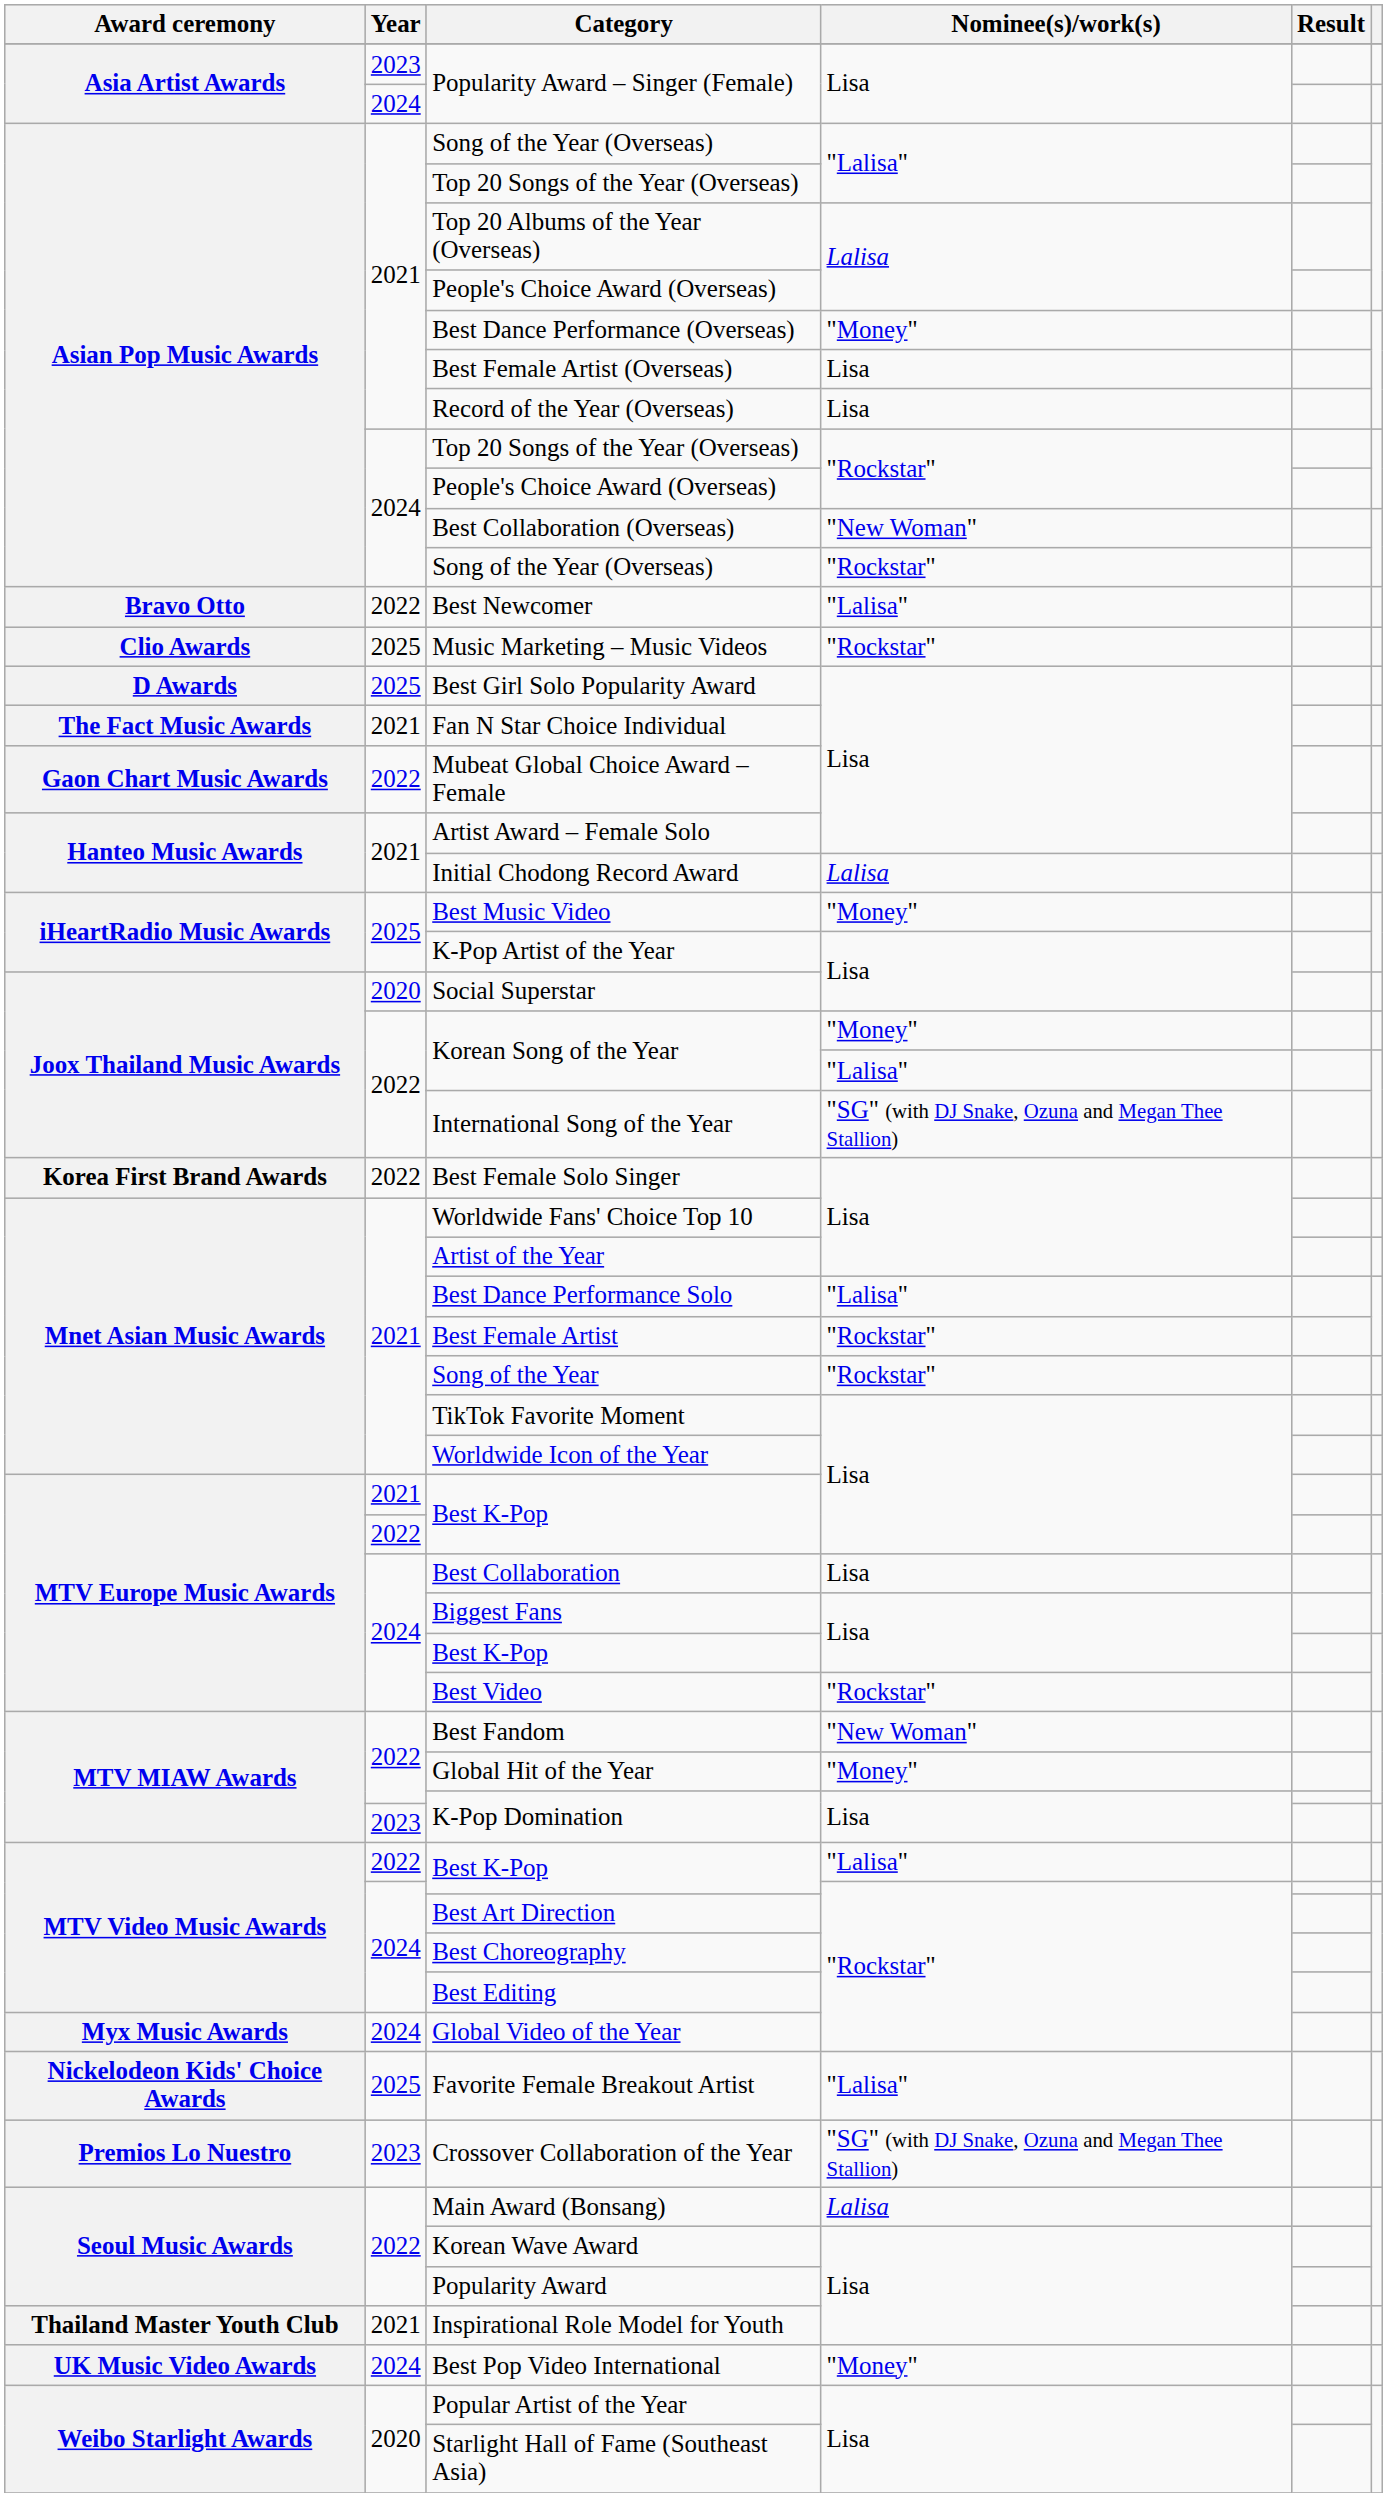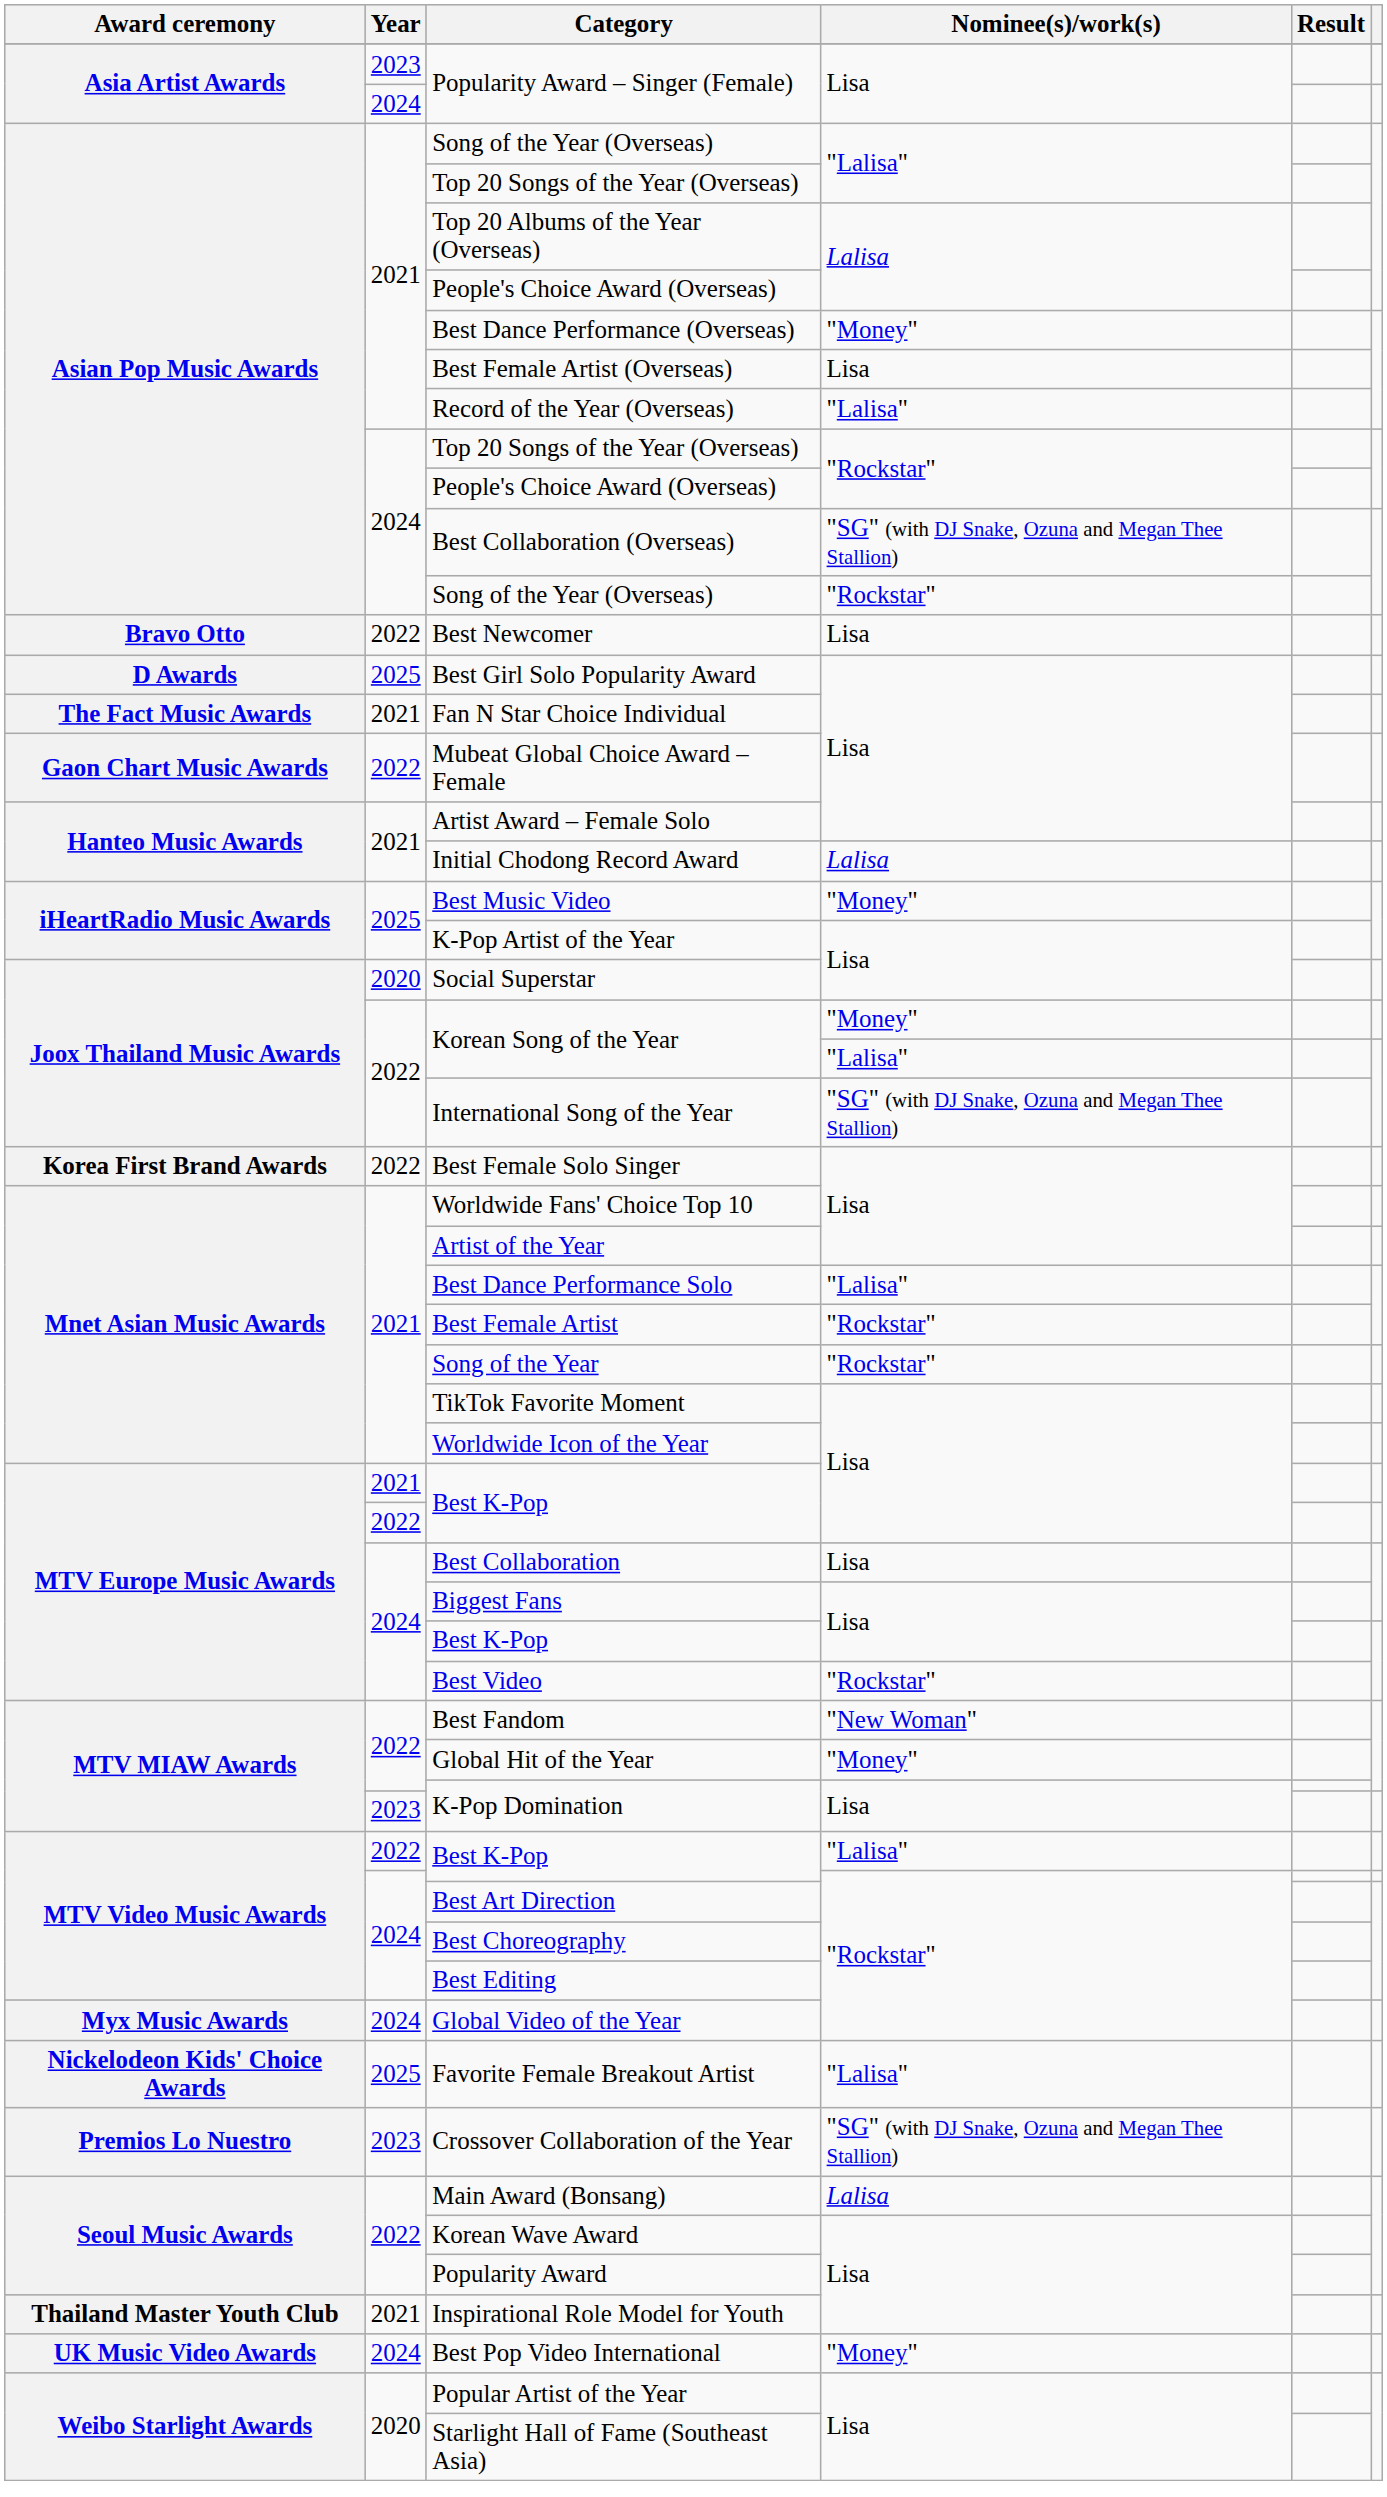Record of the Year (Overseas) | Nominee(s)/work(s): Lisa -> "Lalisa"
Best Collaboration (Overseas) | Nominee(s)/work(s): "New Woman" -> "SG" (with DJ Snake, Ozuna and Megan Thee Stallion)
Best Newcomer | Nominee(s)/work(s): "Lalisa" -> Lisa
- row: Clio Awards | 2025 | Music Marketing – Music Videos | "Rockstar"
